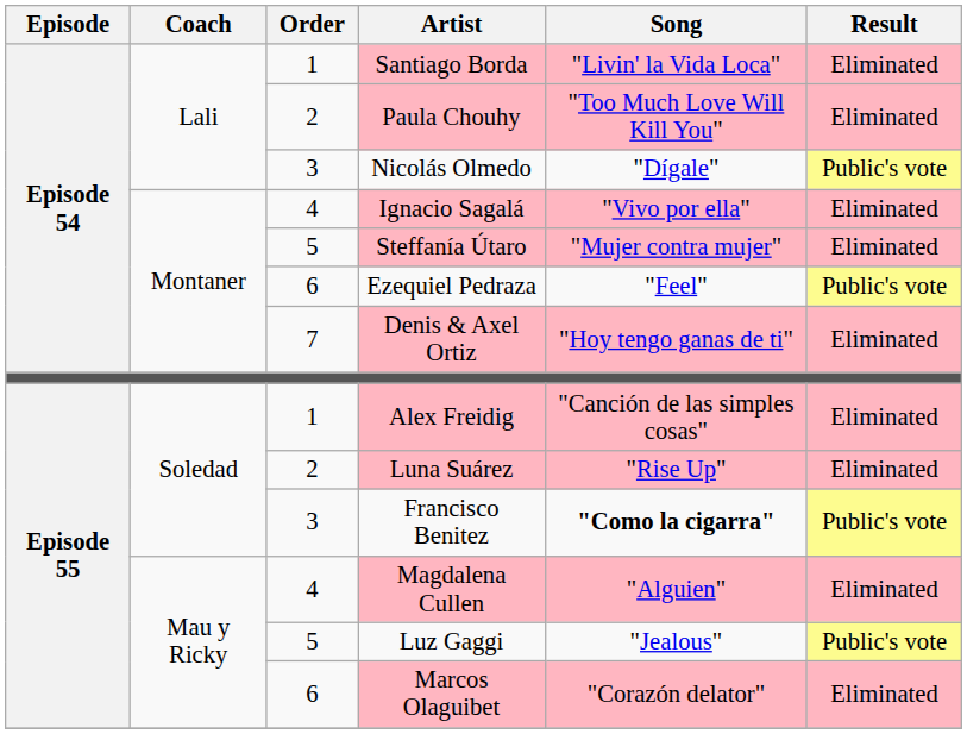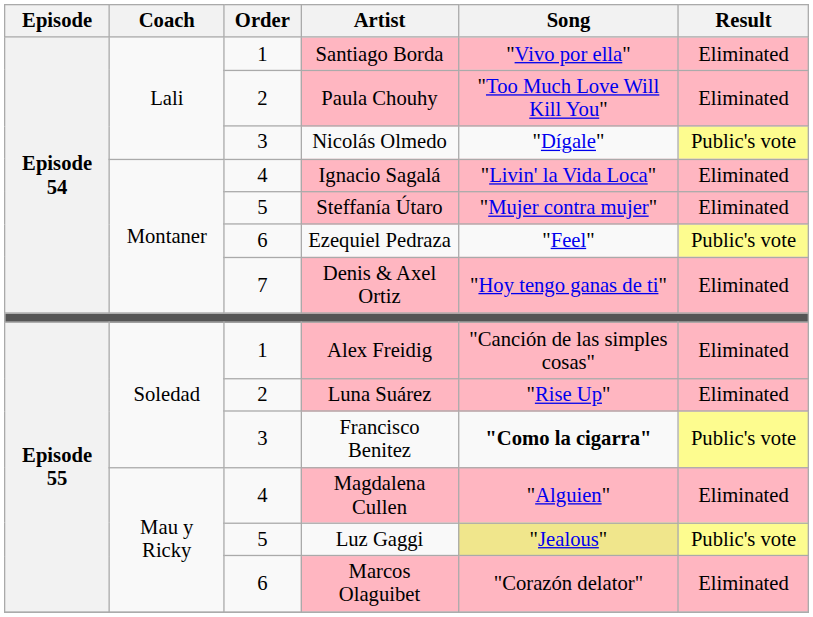Santiago Borda | Song: "Livin' la Vida Loca" -> "Vivo por ella"
Ignacio Sagalá | Song: "Vivo por ella" -> "Livin' la Vida Loca"
Luz Gaggi | Song: no background -> khaki background
